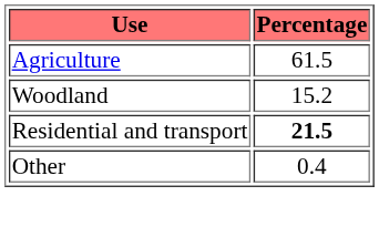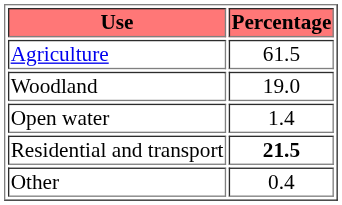Woodland | Percentage: 15.2 -> 19.0
+ row: Open water | 1.4
